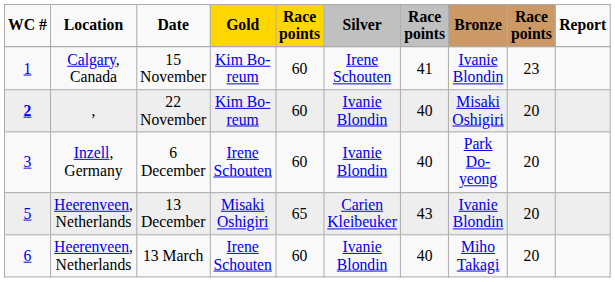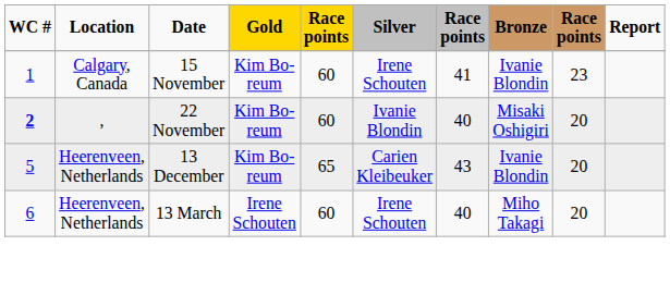- row: 3 | Inzell, Germany | 6 December | Irene Schouten | 60 | Ivanie Blondin | 40 | Park Do-yeong | 20
13 December | Gold: Misaki Oshigiri -> Kim Bo-reum
13 March | Silver: Ivanie Blondin -> Irene Schouten
